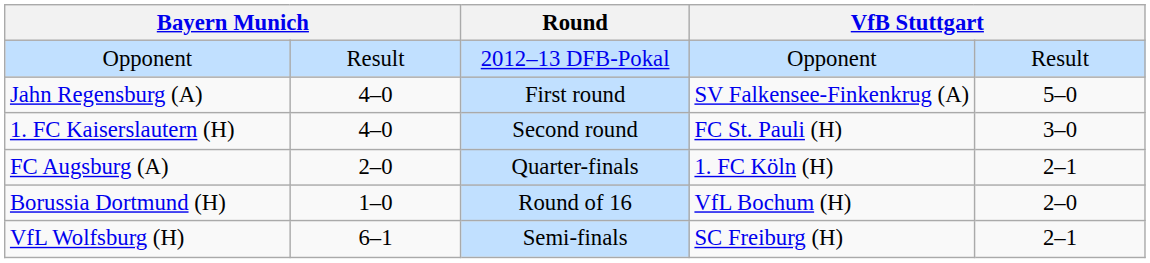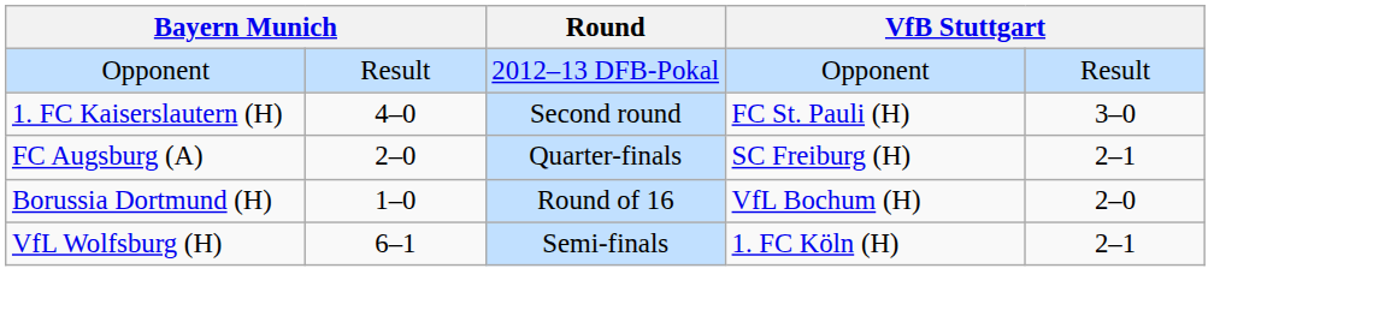- row: Jahn Regensburg (A) | 4–0 | First round | SV Falkensee-Finkenkrug (A) | 5–0
FC Augsburg (A) | column 4: 1. FC Köln (H) -> SC Freiburg (H)
VfL Wolfsburg (H) | column 4: SC Freiburg (H) -> 1. FC Köln (H)
